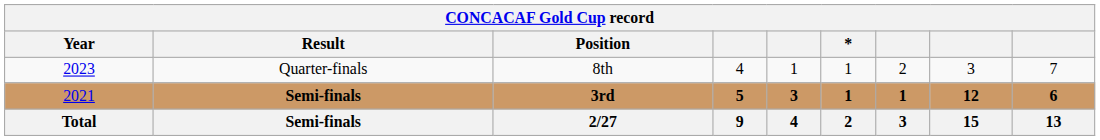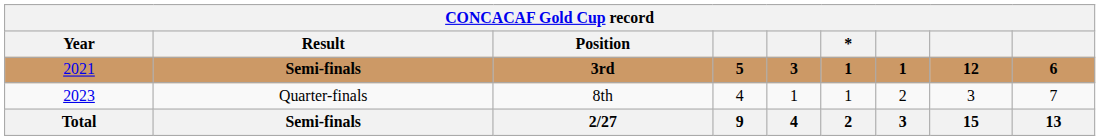rows swapped: Semi-finals / 3rd <-> Quarter-finals
